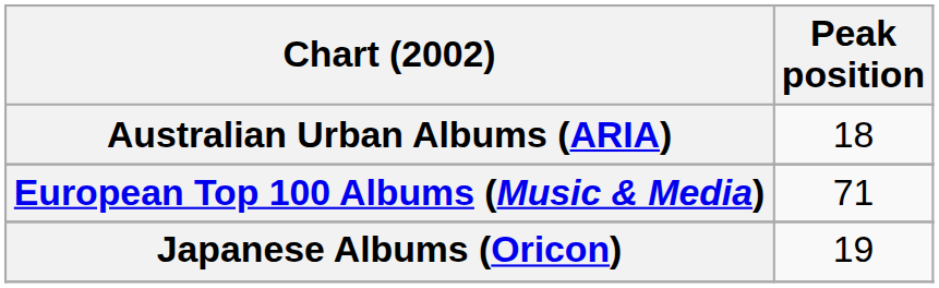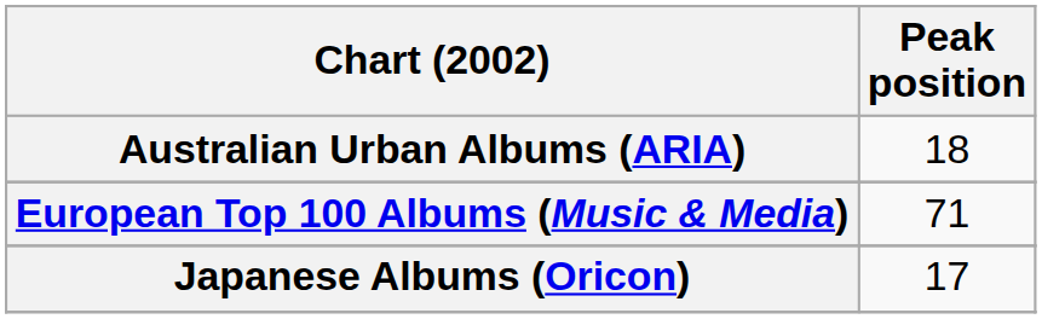Japanese Albums (Oricon) | Peak position: 19 -> 17
